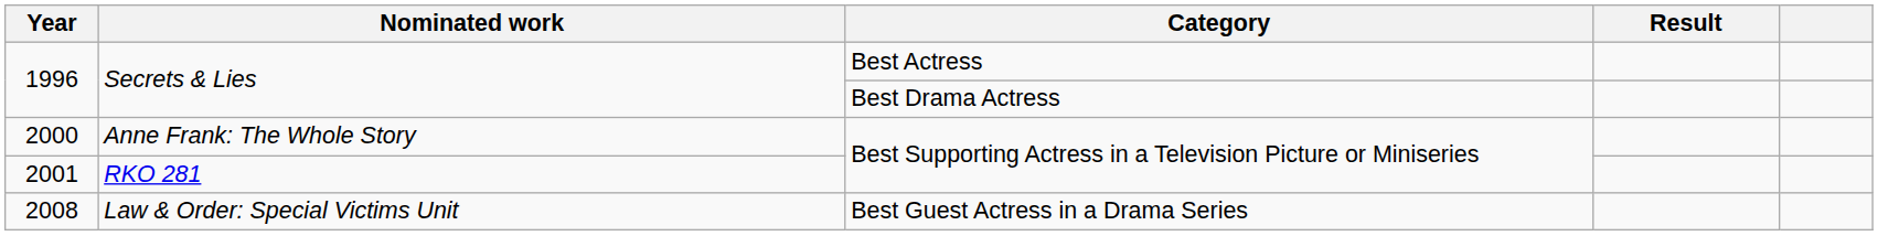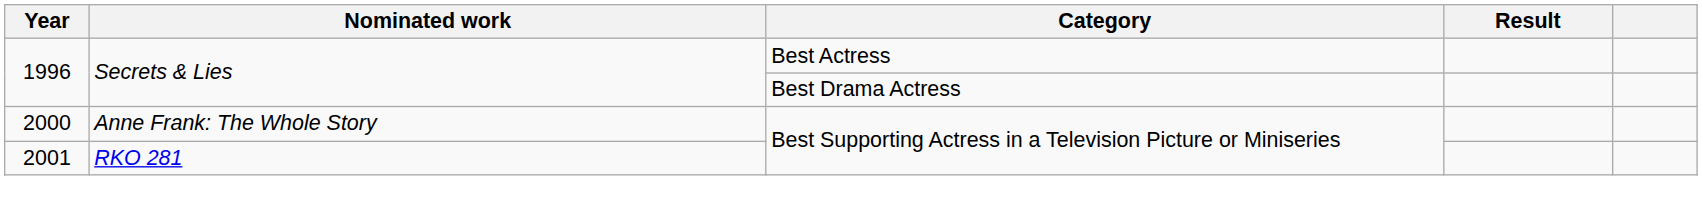- row: 2008 | Law & Order: Special Victims Unit | Best Guest Actress in a Drama Series
